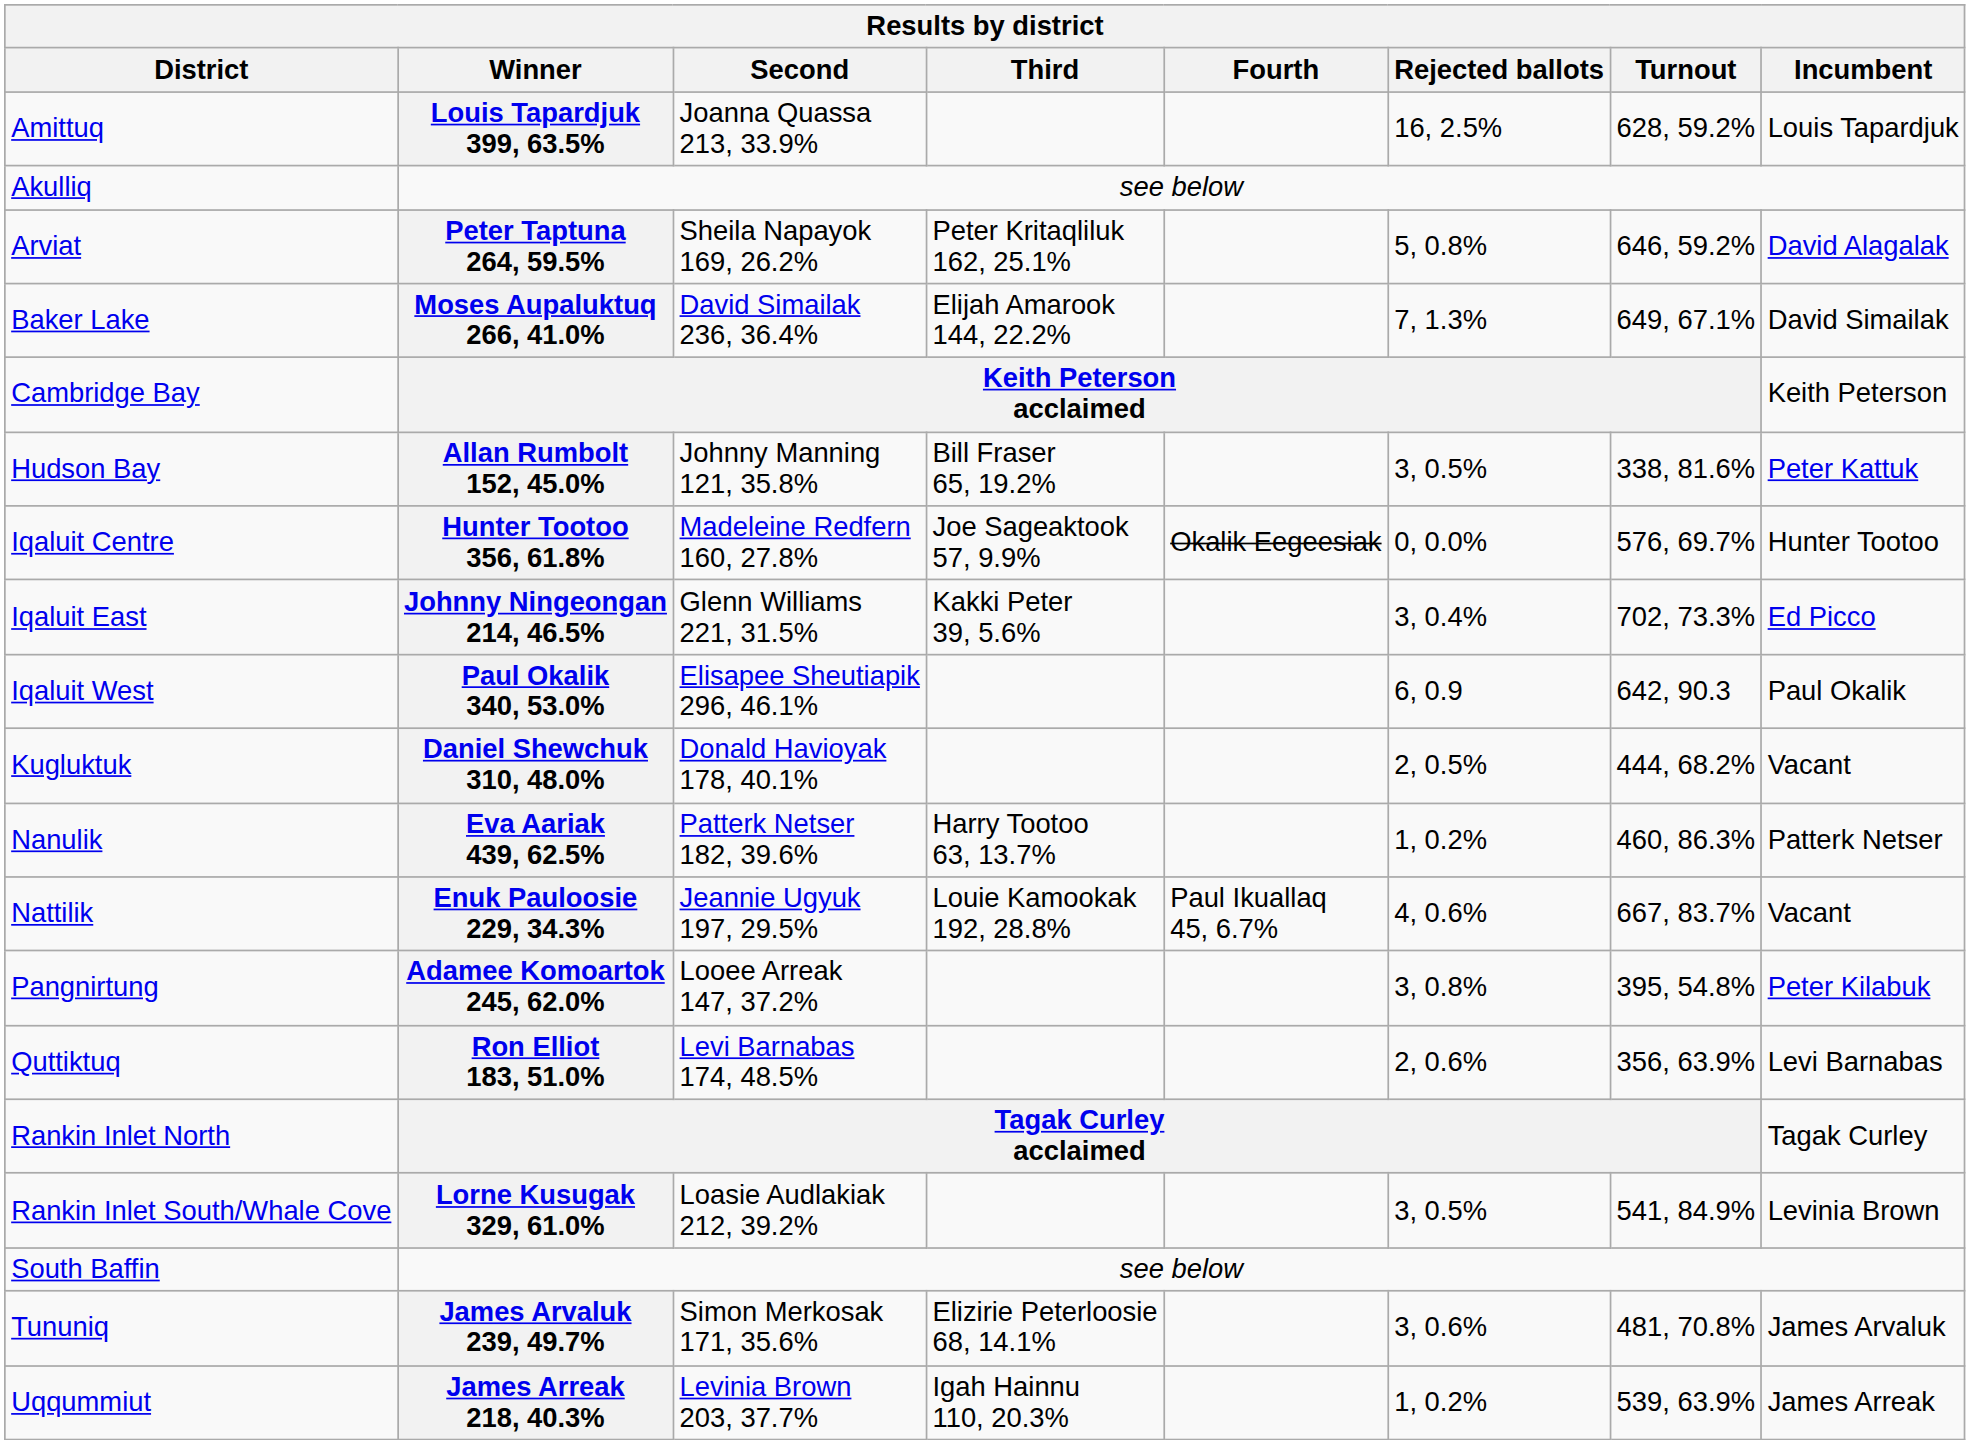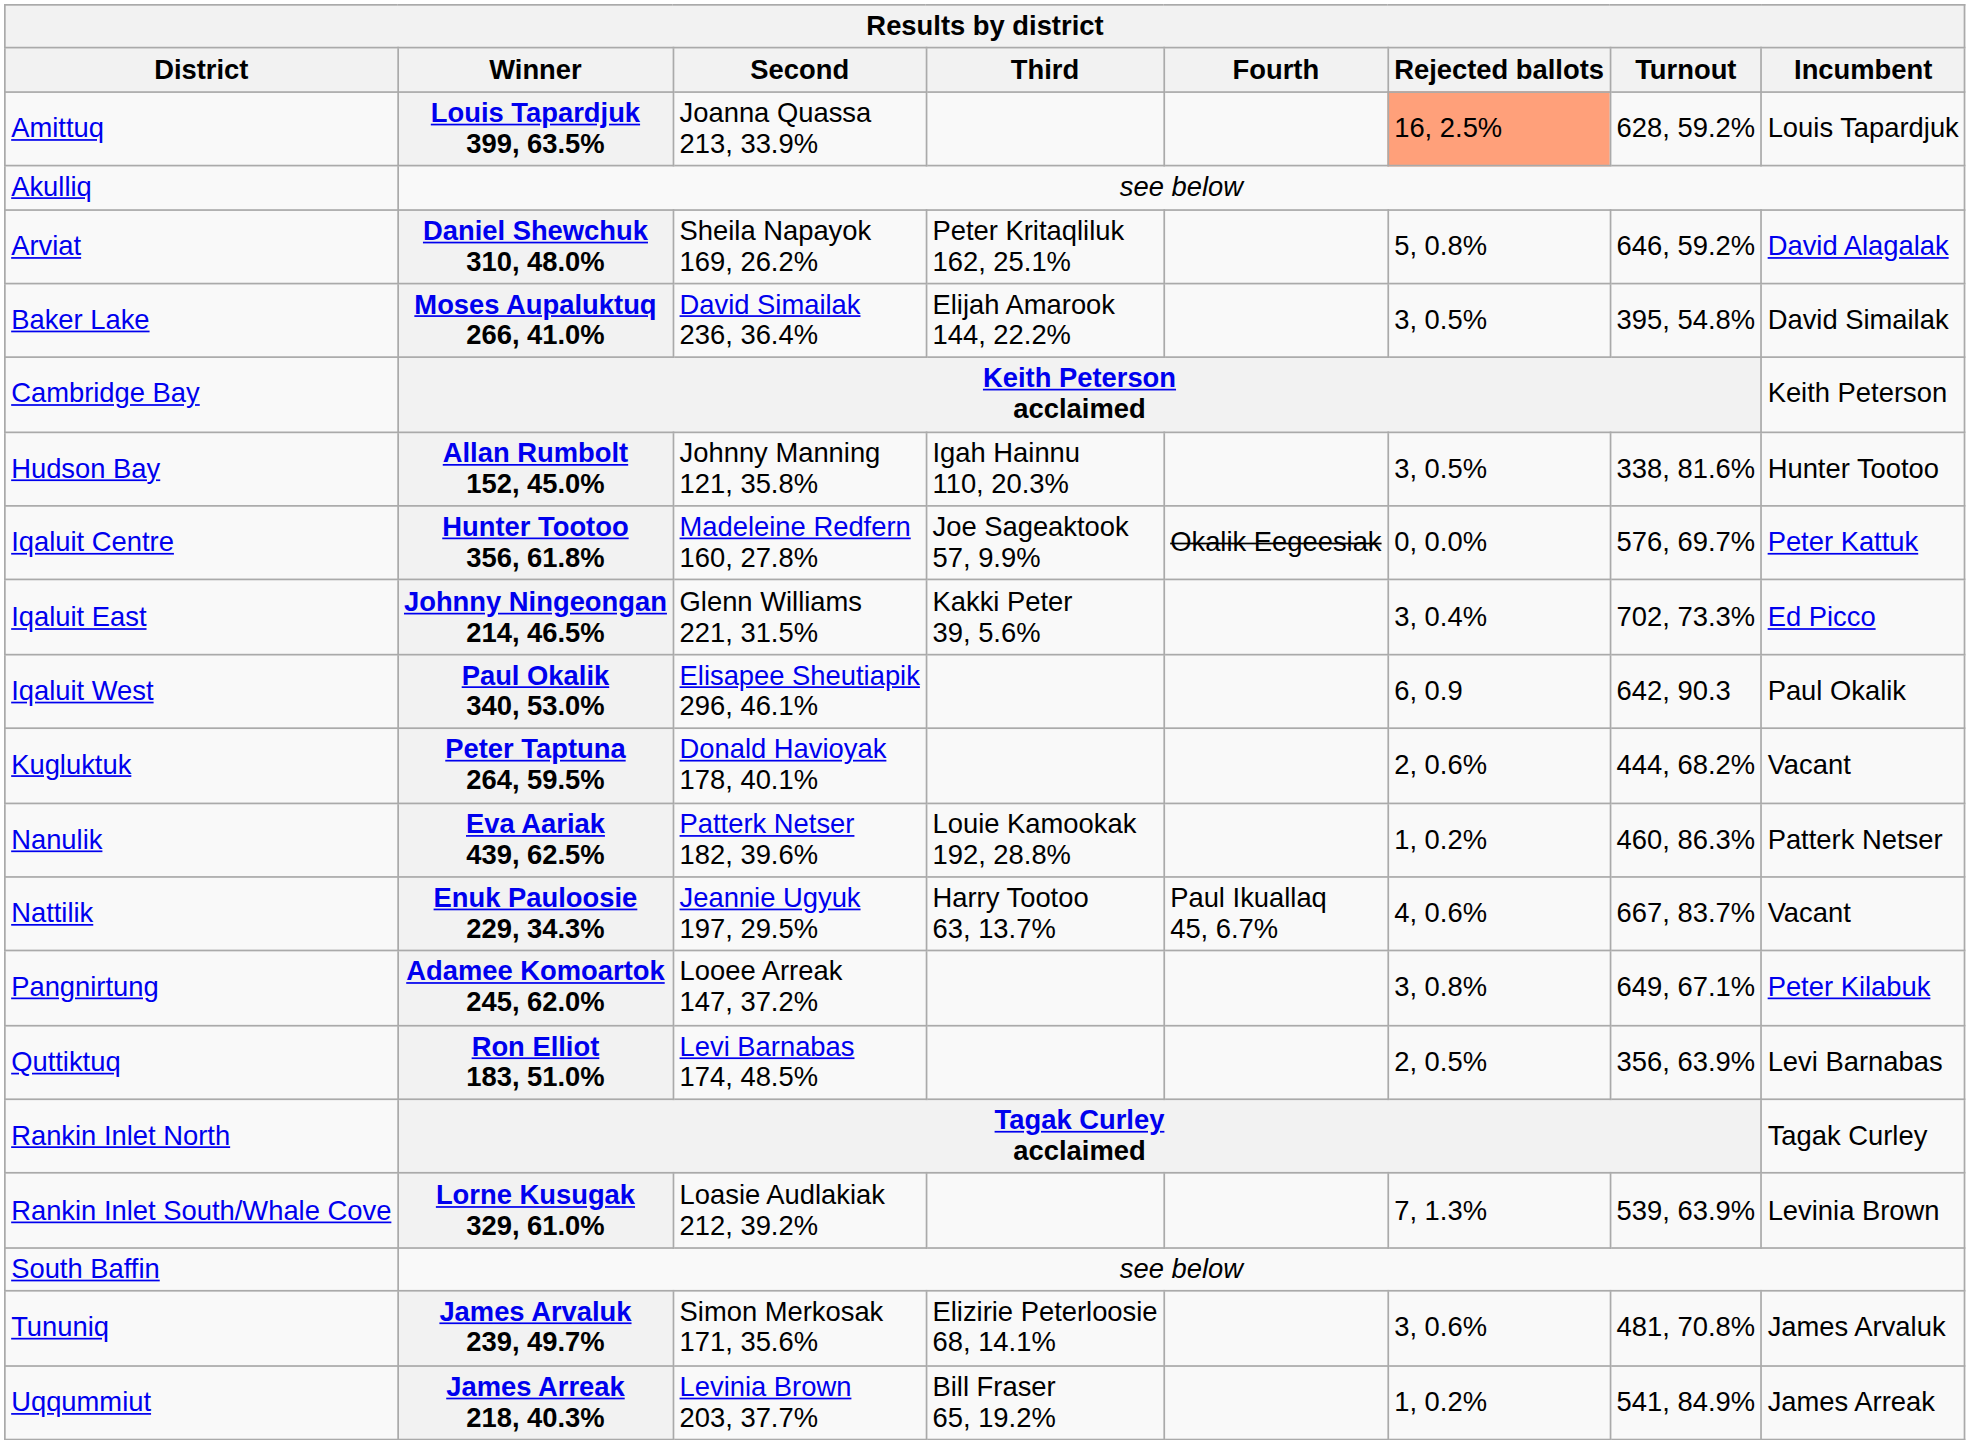Amittuq | Results by district / Rejected ballots: no background -> lightsalmon background
Arviat | Results by district / Winner: Peter Taptuna 264, 59.5% -> Daniel Shewchuk 310, 48.0%
Baker Lake | Results by district / Rejected ballots: 7, 1.3% -> 3, 0.5%
Baker Lake | Results by district / Turnout: 649, 67.1% -> 395, 54.8%
Hudson Bay | Results by district / Third: Bill Fraser 65, 19.2% -> Igah Hainnu 110, 20.3%
Hudson Bay | Results by district / Incumbent: Peter Kattuk -> Hunter Tootoo
Iqaluit Centre | Results by district / Incumbent: Hunter Tootoo -> Peter Kattuk
Kugluktuk | Results by district / Winner: Daniel Shewchuk 310, 48.0% -> Peter Taptuna 264, 59.5%
Kugluktuk | Results by district / Rejected ballots: 2, 0.5% -> 2, 0.6%
Nanulik | Results by district / Third: Harry Tootoo 63, 13.7% -> Louie Kamookak 192, 28.8%
Nattilik | Results by district / Third: Louie Kamookak 192, 28.8% -> Harry Tootoo 63, 13.7%
Pangnirtung | Results by district / Turnout: 395, 54.8% -> 649, 67.1%
Quttiktuq | Results by district / Rejected ballots: 2, 0.6% -> 2, 0.5%
Rankin Inlet South/Whale Cove | Results by district / Rejected ballots: 3, 0.5% -> 7, 1.3%
Rankin Inlet South/Whale Cove | Results by district / Turnout: 541, 84.9% -> 539, 63.9%
Uqqummiut | Results by district / Third: Igah Hainnu 110, 20.3% -> Bill Fraser 65, 19.2%
Uqqummiut | Results by district / Turnout: 539, 63.9% -> 541, 84.9%
